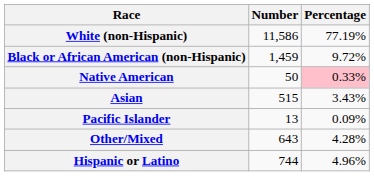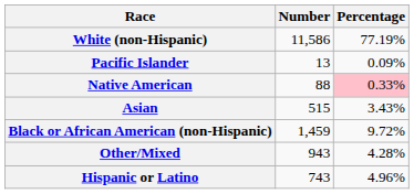rows swapped: Black or African American (non-Hispanic) <-> Pacific Islander
Native American | Number: 50 -> 88
Other/Mixed | Number: 643 -> 943
Hispanic or Latino | Number: 744 -> 743
